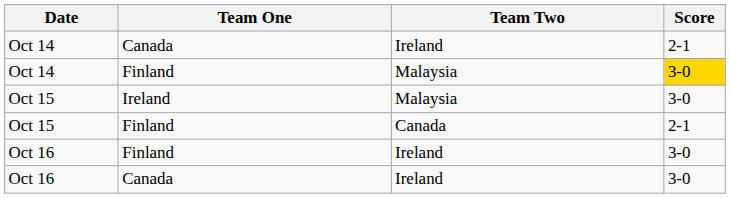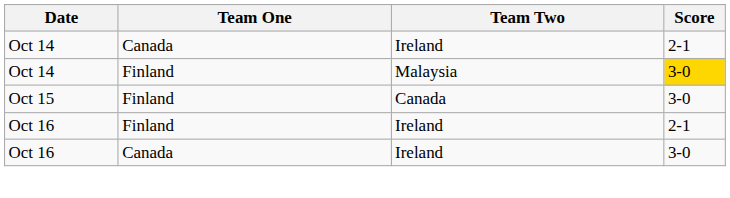- row: Oct 15 | Ireland | Malaysia | 3-0
Oct 15 / Finland | Score: 2-1 -> 3-0
Oct 16 / Finland | Score: 3-0 -> 2-1
